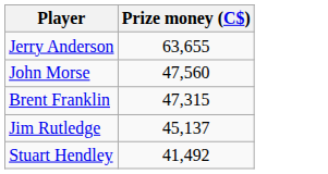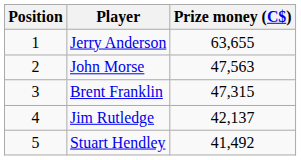+ column: Position | 1 | 2 | 3 | 4 | 5
John Morse | Prize money (C$): 47,560 -> 47,563
Jim Rutledge | Prize money (C$): 45,137 -> 42,137
